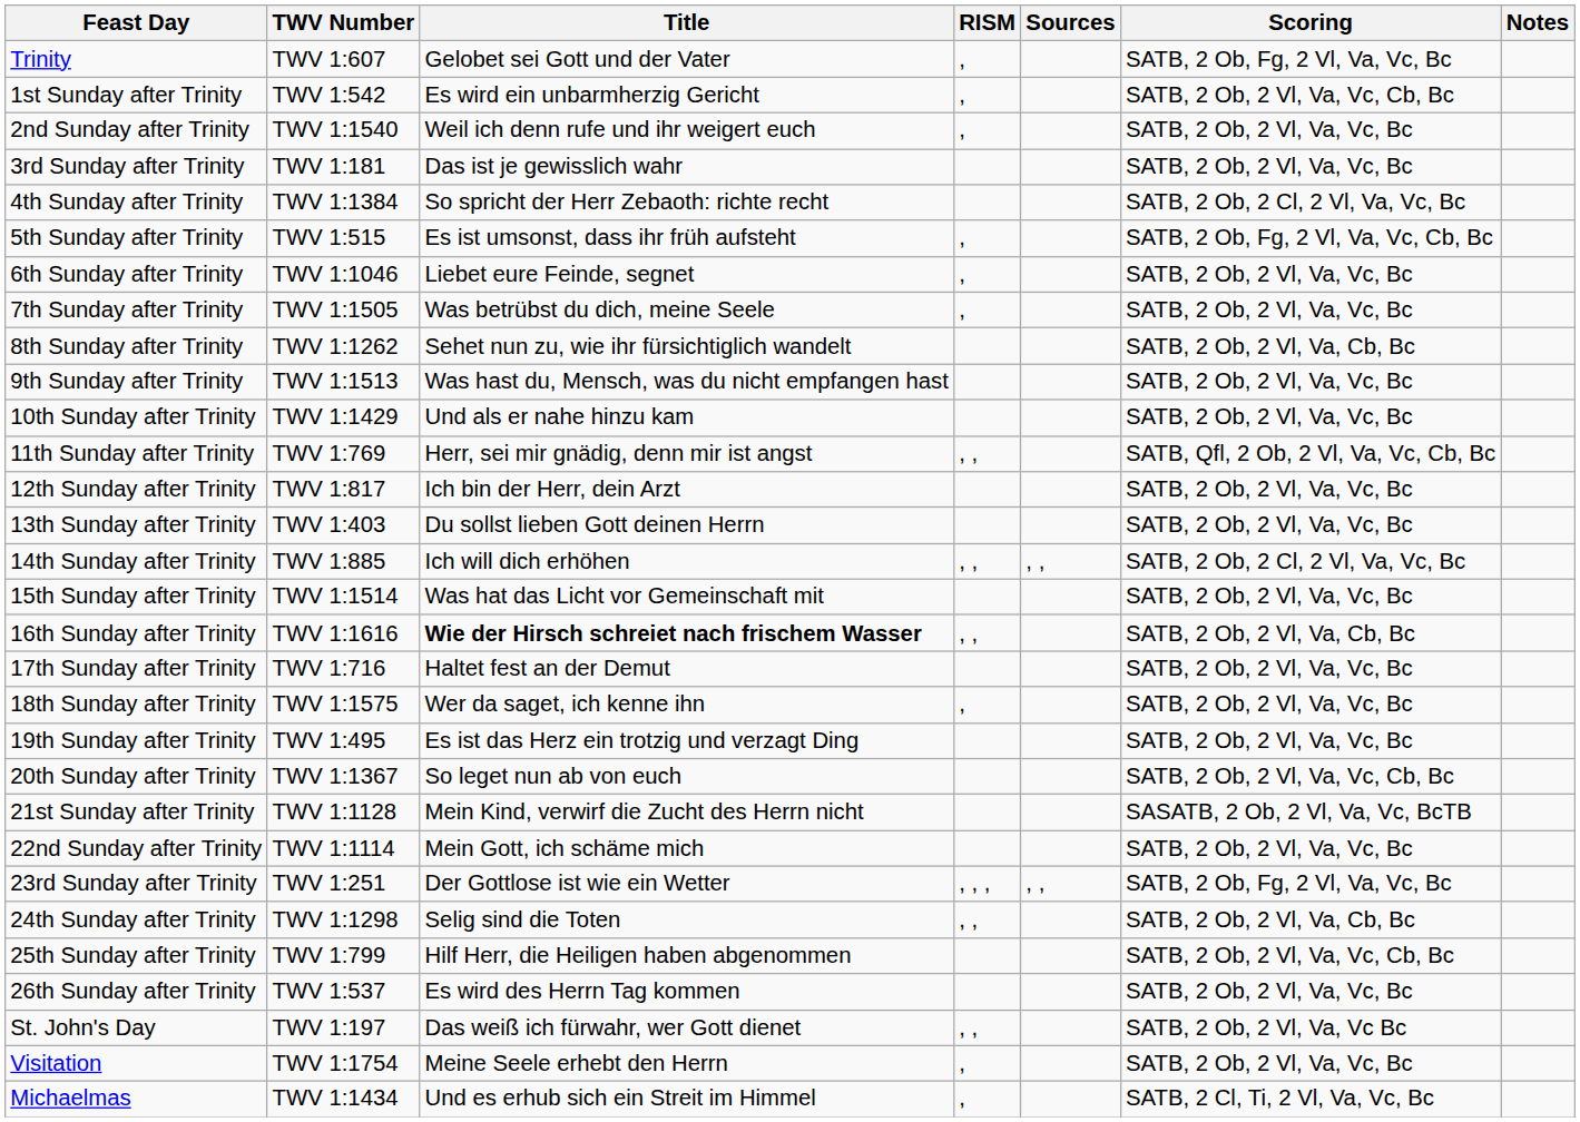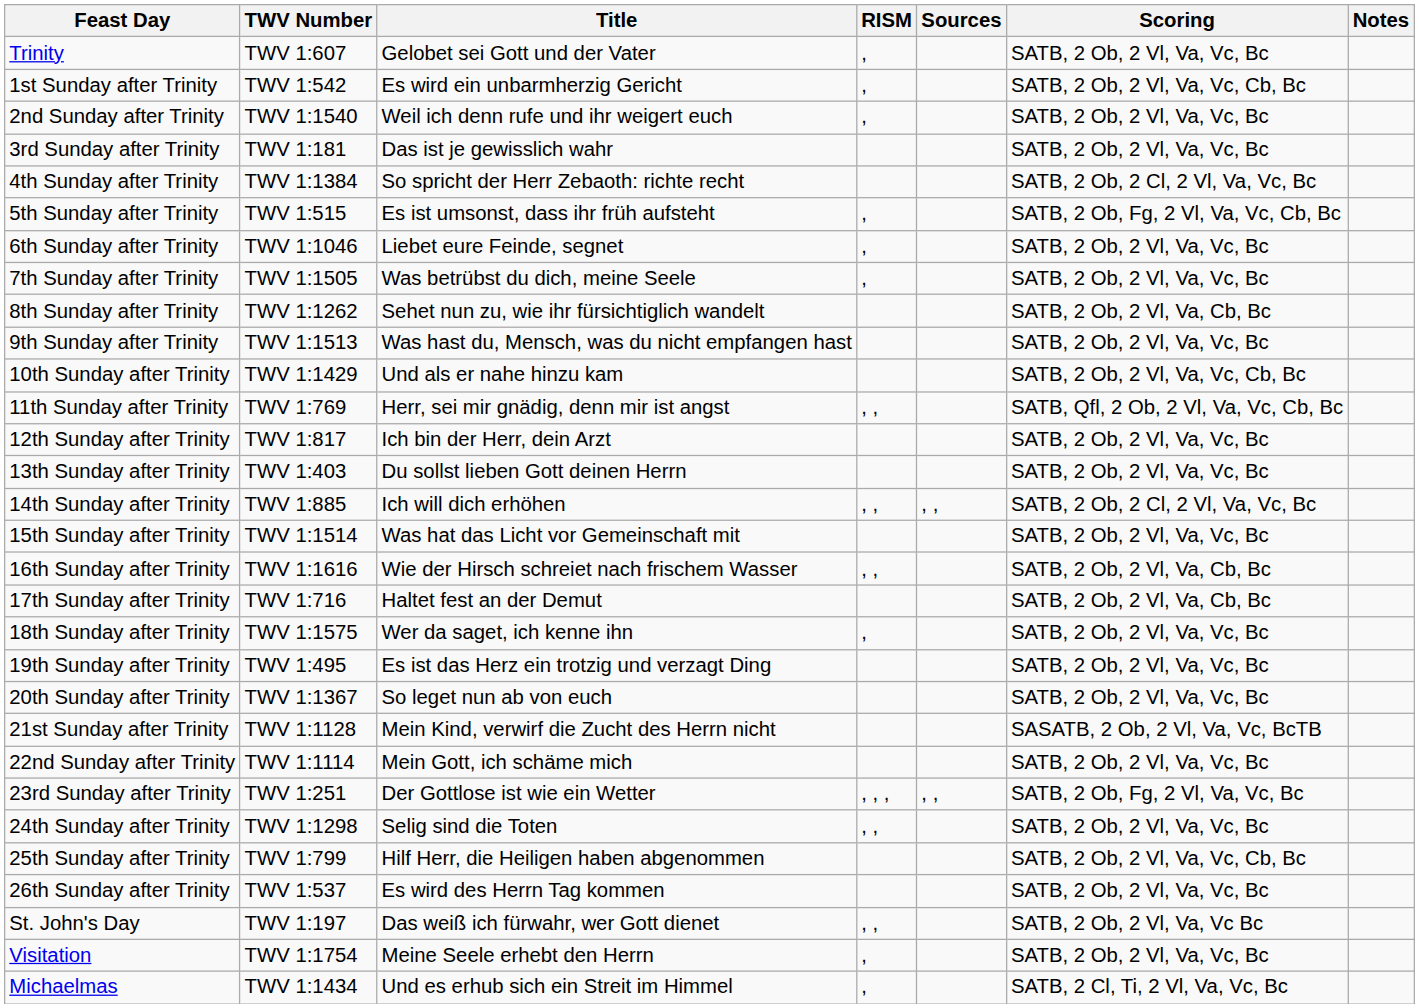Trinity | Scoring: SATB, 2 Ob, Fg, 2 Vl, Va, Vc, Bc -> SATB, 2 Ob, 2 Vl, Va, Vc, Bc
10th Sunday after Trinity | Scoring: SATB, 2 Ob, 2 Vl, Va, Vc, Bc -> SATB, 2 Ob, 2 Vl, Va, Vc, Cb, Bc
16th Sunday after Trinity | Title: bold -> normal
17th Sunday after Trinity | Scoring: SATB, 2 Ob, 2 Vl, Va, Vc, Bc -> SATB, 2 Ob, 2 Vl, Va, Cb, Bc
20th Sunday after Trinity | Scoring: SATB, 2 Ob, 2 Vl, Va, Vc, Cb, Bc -> SATB, 2 Ob, 2 Vl, Va, Vc, Bc
24th Sunday after Trinity | Scoring: SATB, 2 Ob, 2 Vl, Va, Cb, Bc -> SATB, 2 Ob, 2 Vl, Va, Vc, Bc
